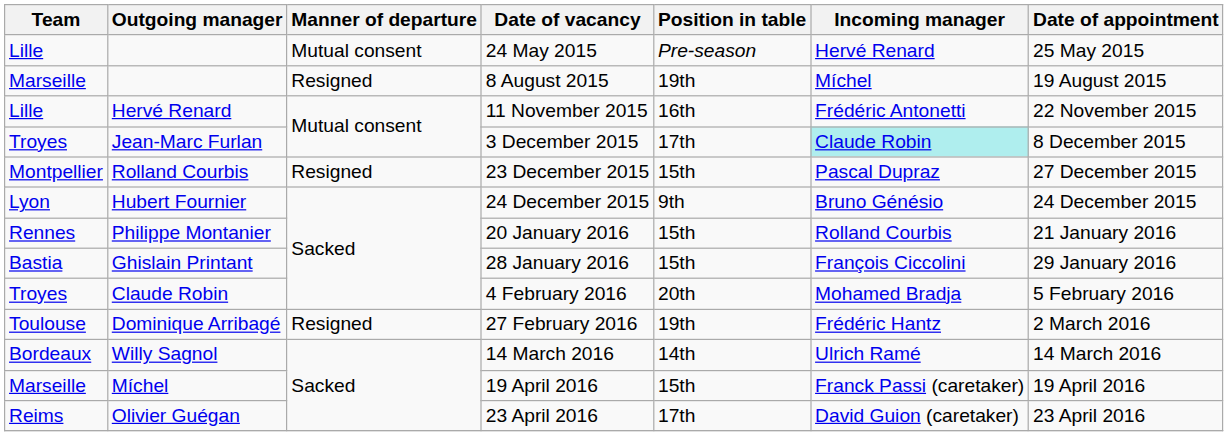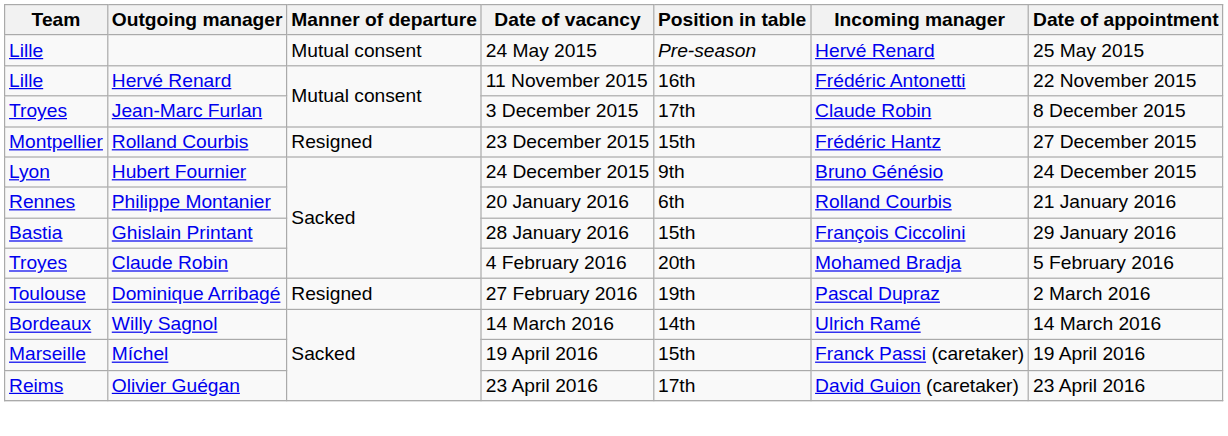- row: Marseille | Resigned | 8 August 2015 | 19th | Míchel | 19 August 2015
3 December 2015 | Incoming manager: paleturquoise background -> no background
23 December 2015 | Incoming manager: Pascal Dupraz -> Frédéric Hantz
20 January 2016 | Position in table: 15th -> 6th
27 February 2016 | Incoming manager: Frédéric Hantz -> Pascal Dupraz
